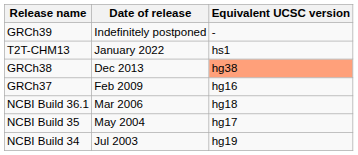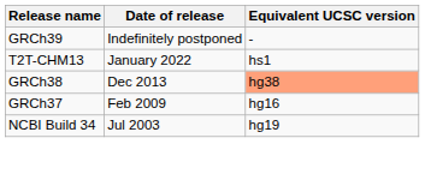- row: NCBI Build 36.1 | Mar 2006 | hg18
- row: NCBI Build 35 | May 2004 | hg17
